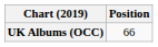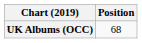UK Albums (OCC) | Position: 66 -> 68
